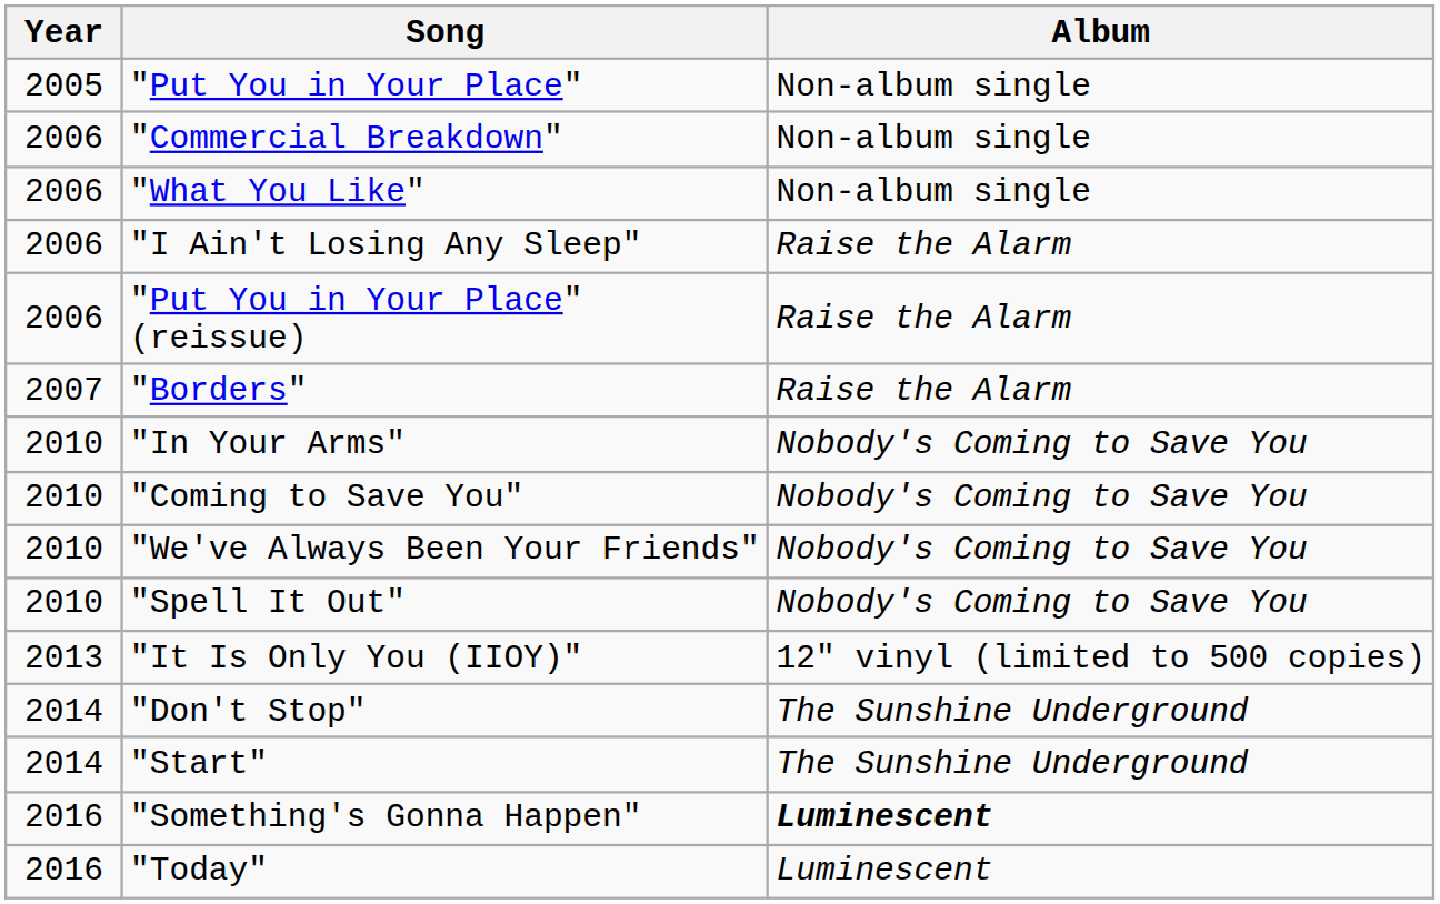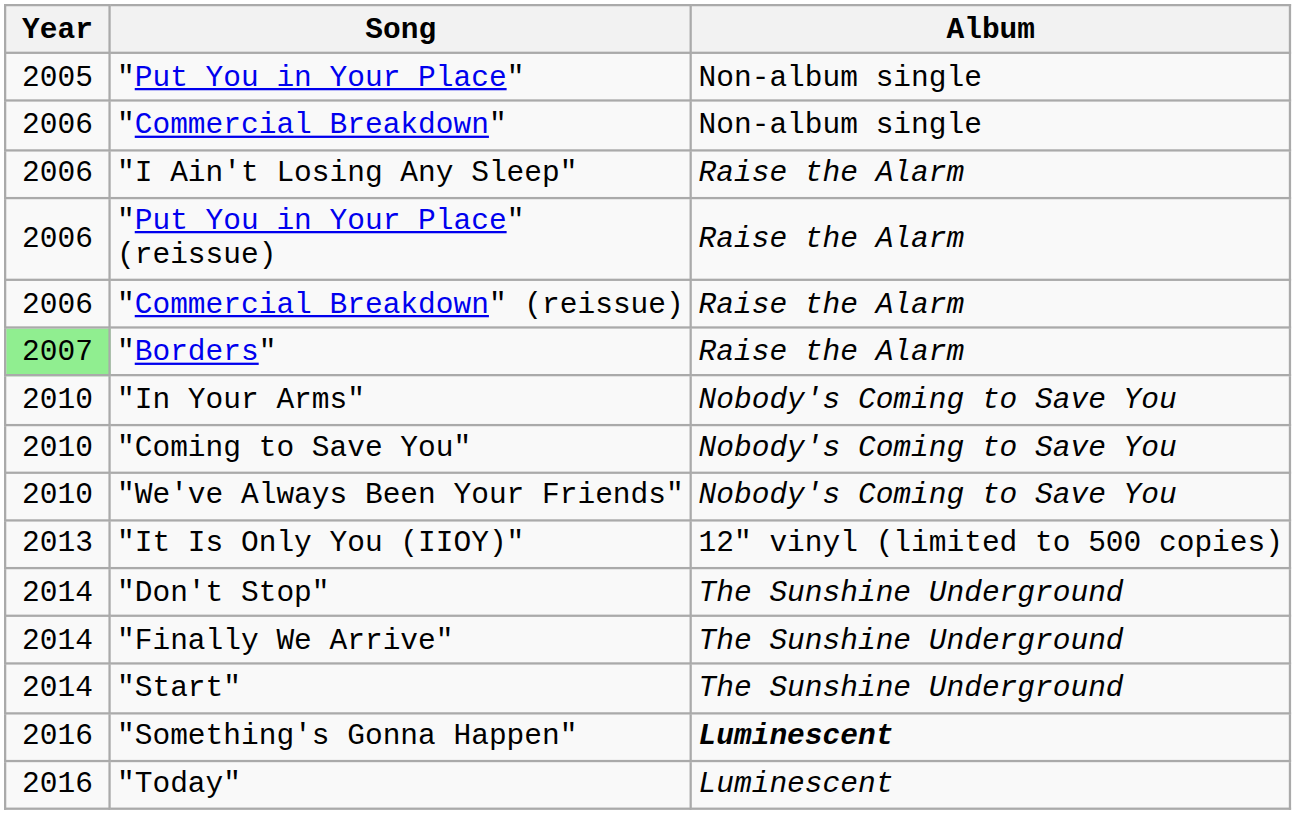- row: 2006 | "What You Like" | Non-album single
+ row: 2006 | "Commercial Breakdown" (reissue) | Raise the Alarm
"Borders" | Year: no background -> lightgreen background
- row: 2010 | "Spell It Out" | Nobody's Coming to Save You
+ row: 2014 | "Finally We Arrive" | The Sunshine Underground
